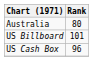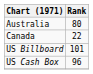+ row: Canada | 22
